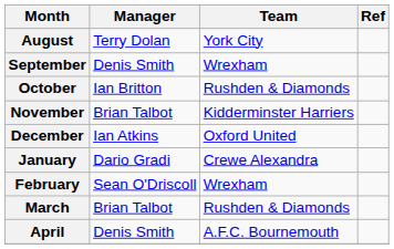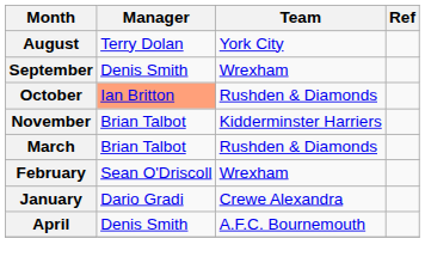October | Manager: no background -> lightsalmon background
- row: December | Ian Atkins | Oxford United
rows swapped: January <-> March
